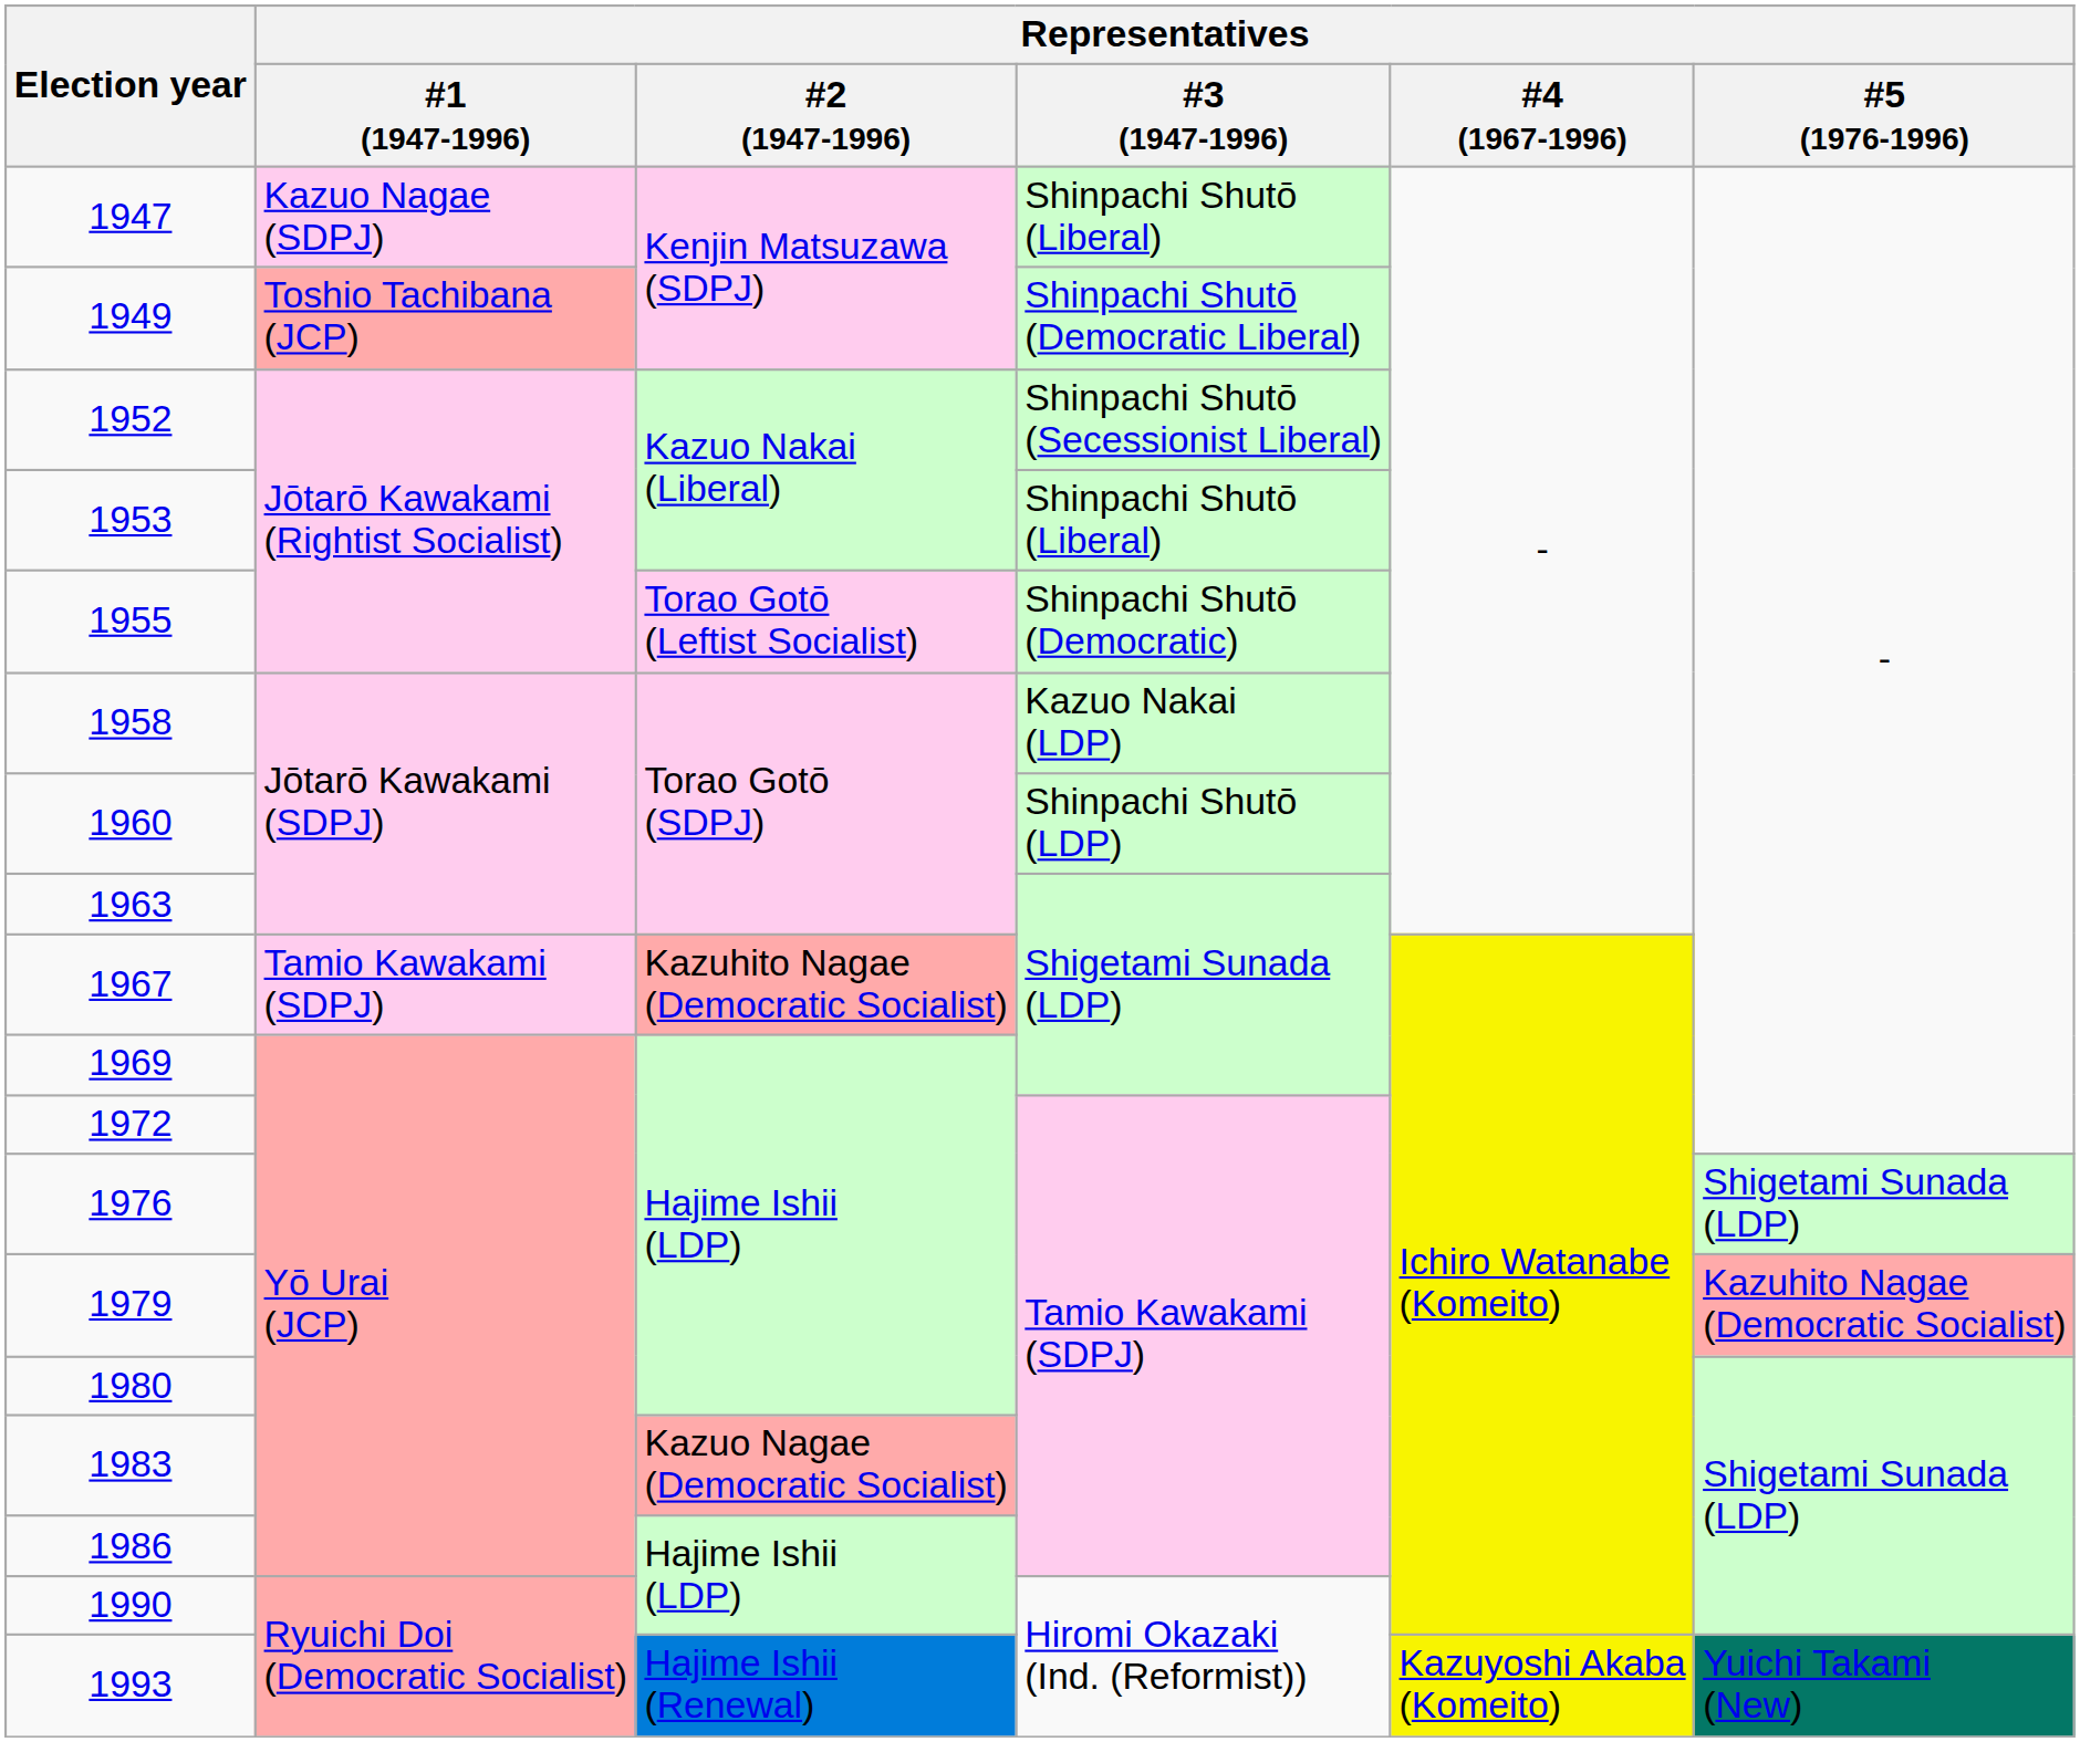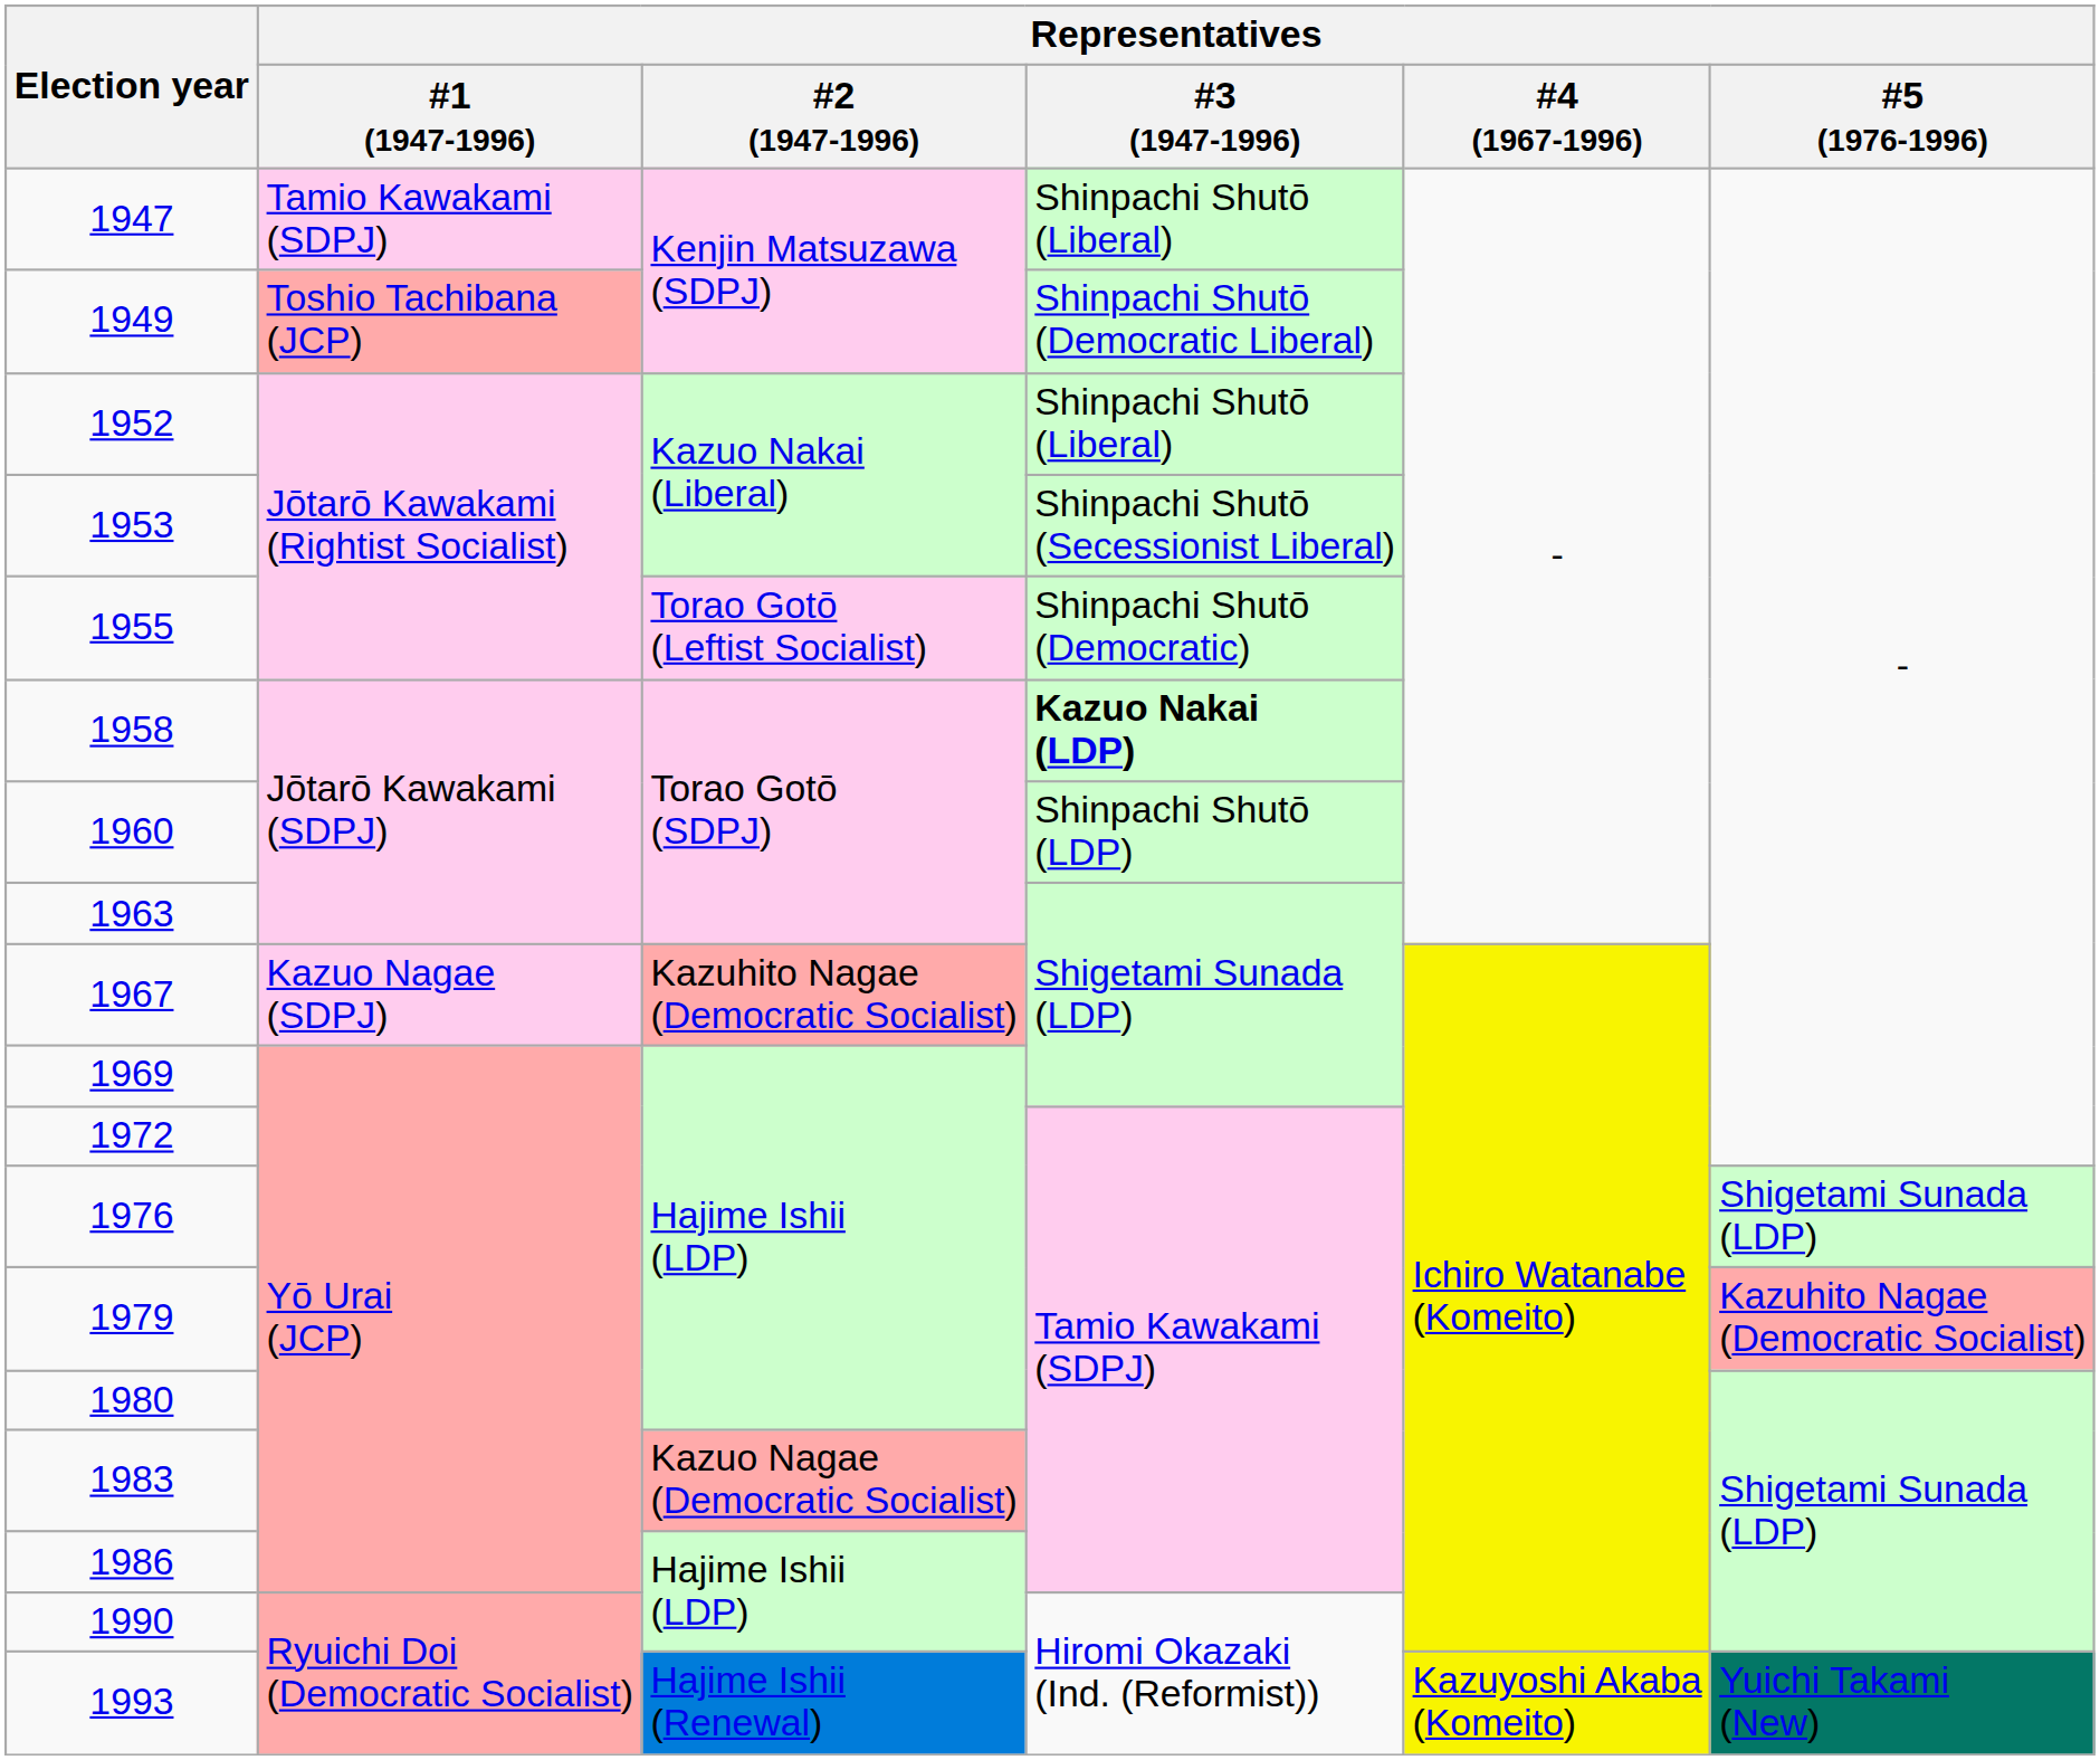1947 | Representatives / #1 (1947-1996): Kazuo Nagae (SDPJ) -> Tamio Kawakami (SDPJ)
1952 | Representatives / #3 (1947-1996): Shinpachi Shutō (Secessionist Liberal) -> Shinpachi Shutō (Liberal)
1953 | Representatives / #3 (1947-1996): Shinpachi Shutō (Liberal) -> Shinpachi Shutō (Secessionist Liberal)
1958 | Representatives / #3 (1947-1996): normal -> bold
1967 | Representatives / #1 (1947-1996): Tamio Kawakami (SDPJ) -> Kazuo Nagae (SDPJ)
